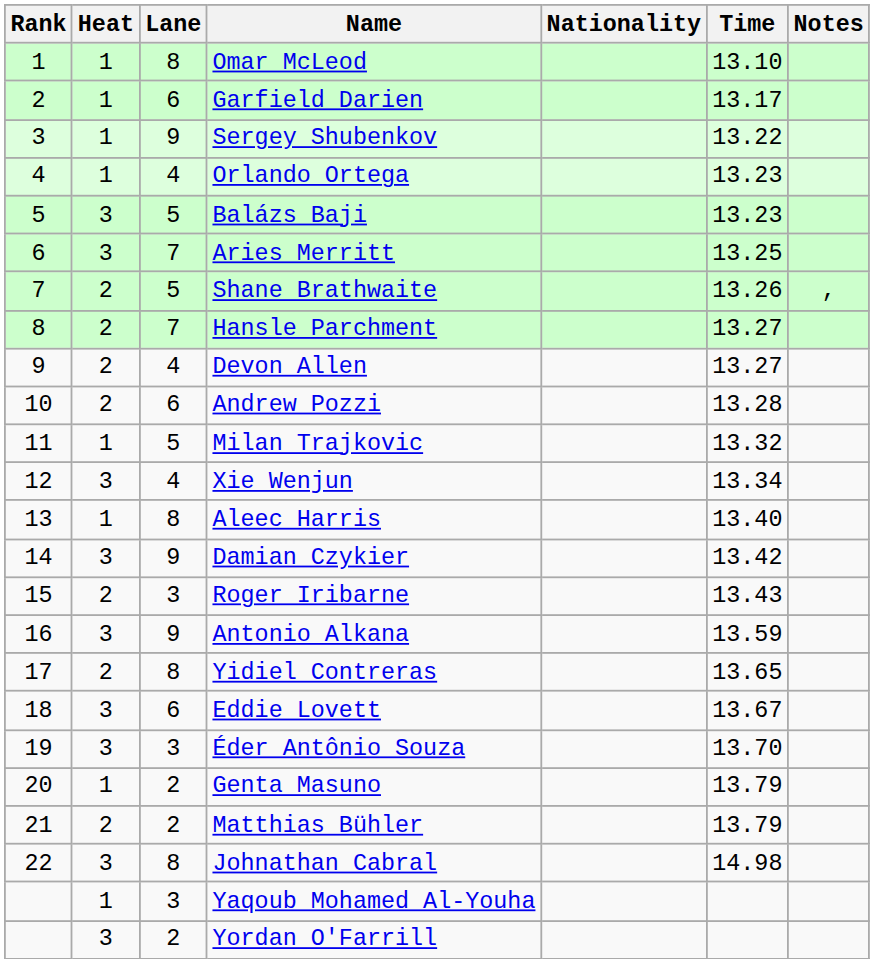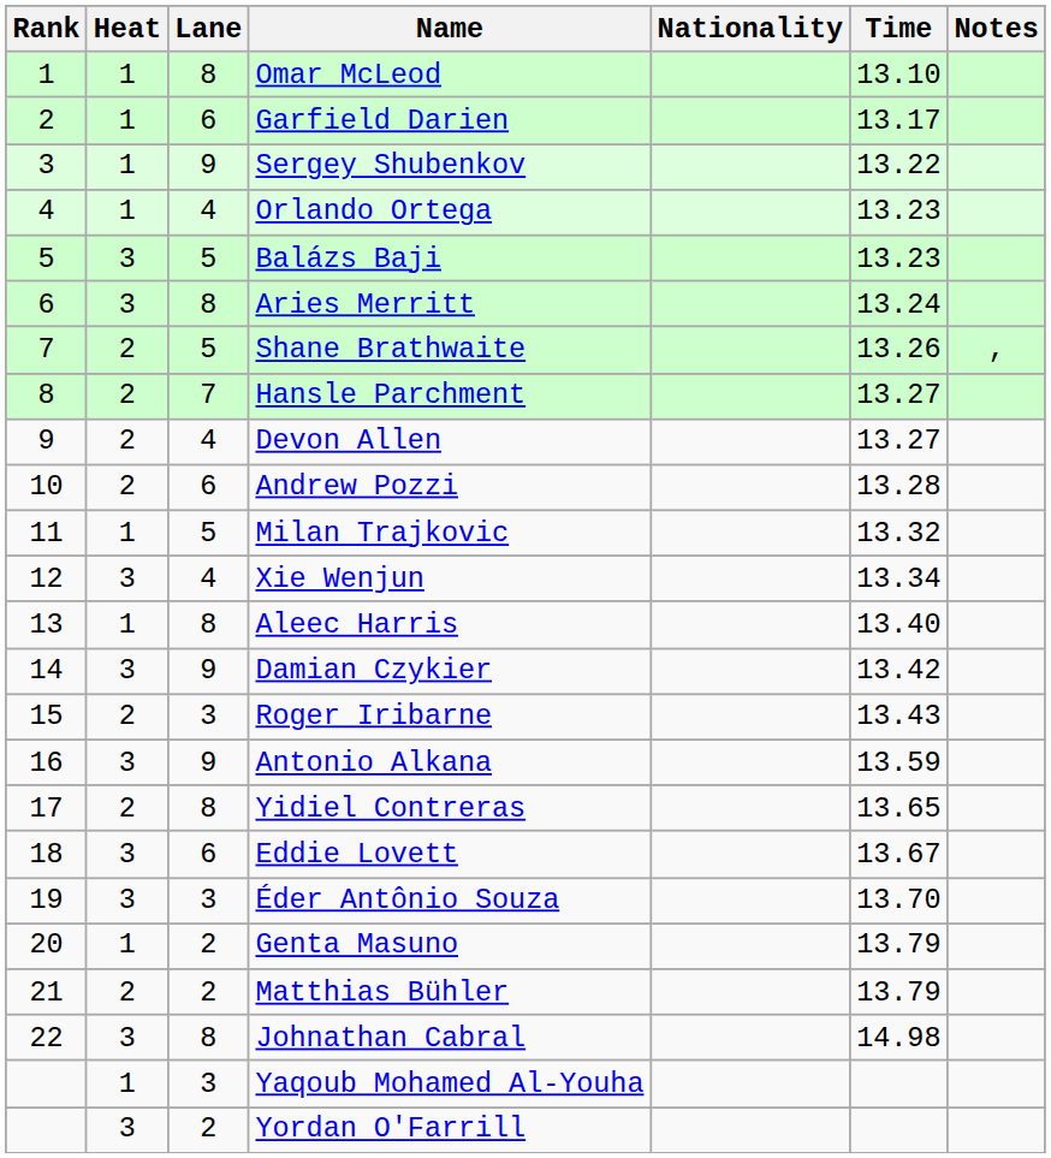Aries Merritt | Lane: 7 -> 8
Aries Merritt | Time: 13.25 -> 13.24
